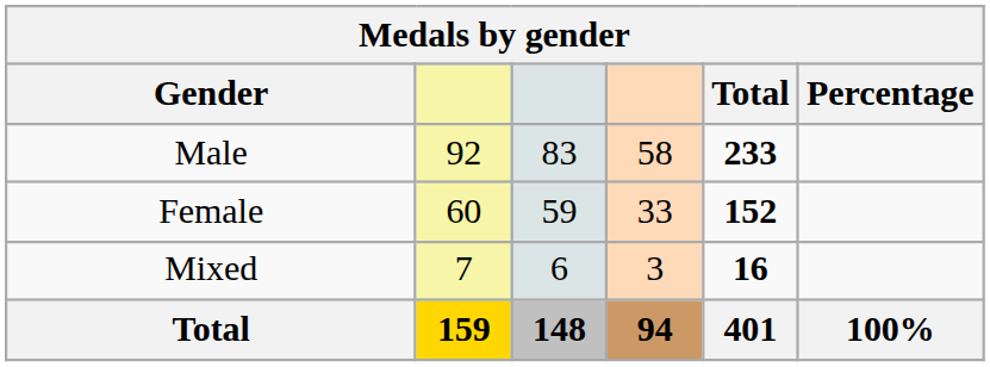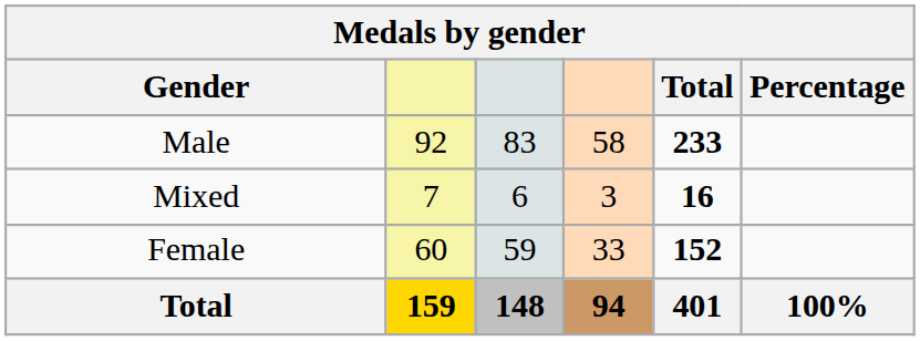rows swapped: Female <-> Mixed
